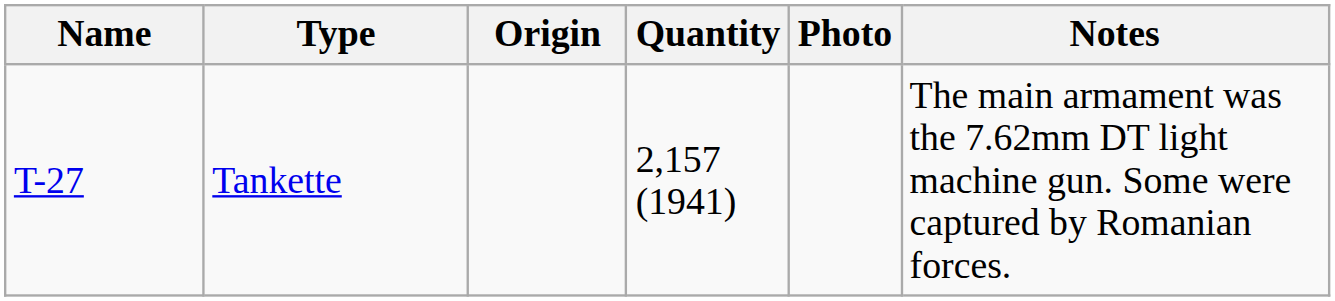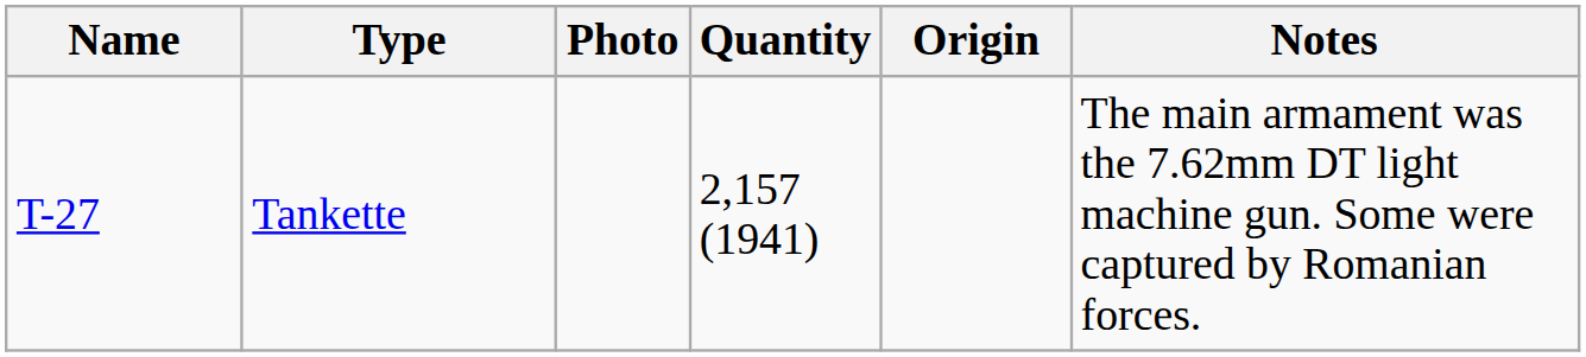columns swapped: Origin <-> Photo
